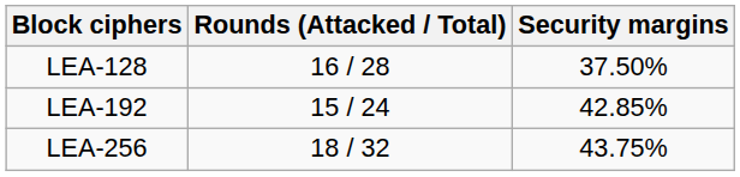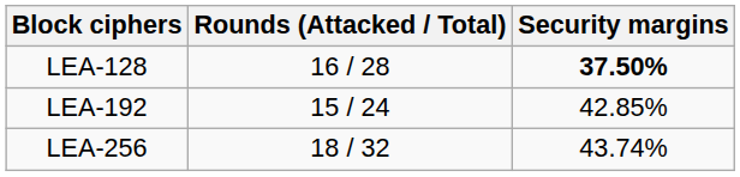LEA-128 | Security margins: normal -> bold
LEA-256 | Security margins: 43.75% -> 43.74%
